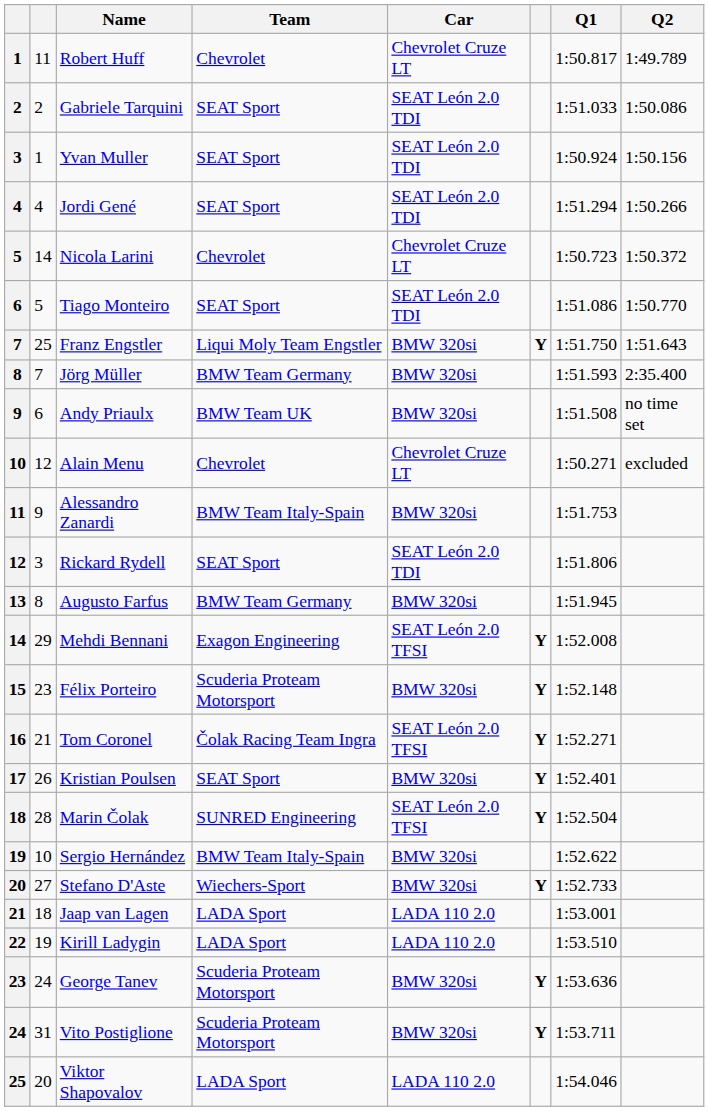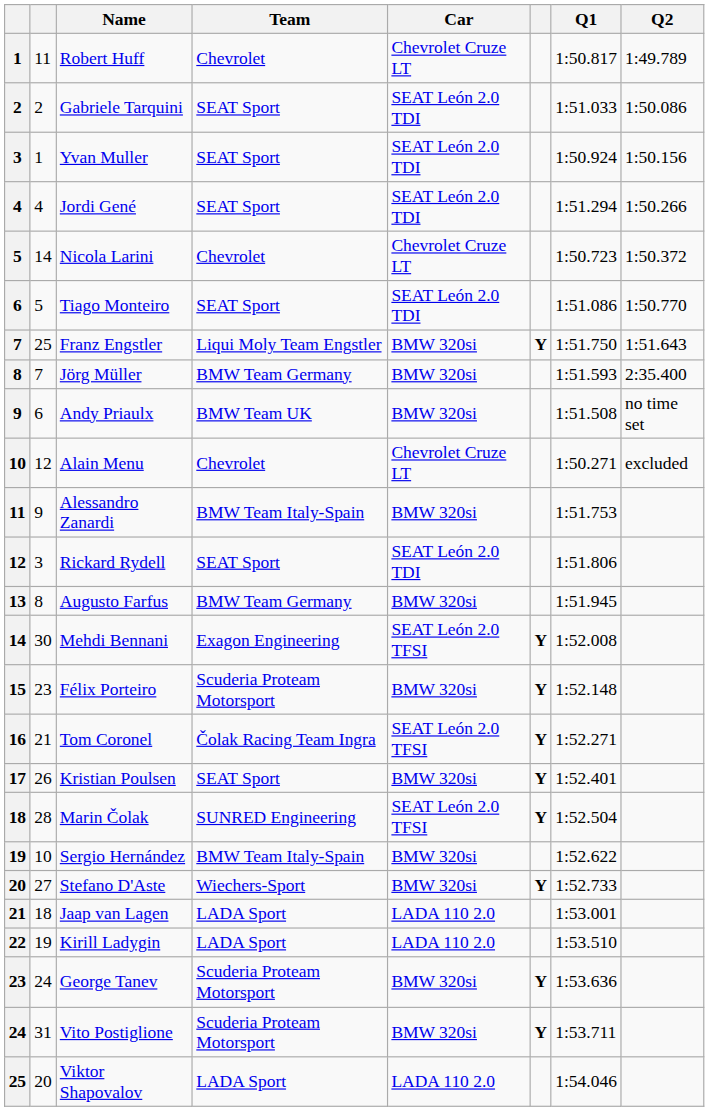Mehdi Bennani | column 2: 29 -> 30
